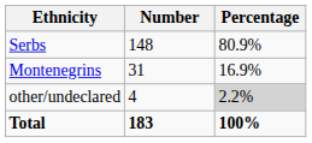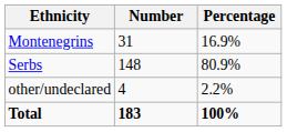rows swapped: Serbs <-> Montenegrins
other/undeclared | Percentage: lightgrey background -> no background
